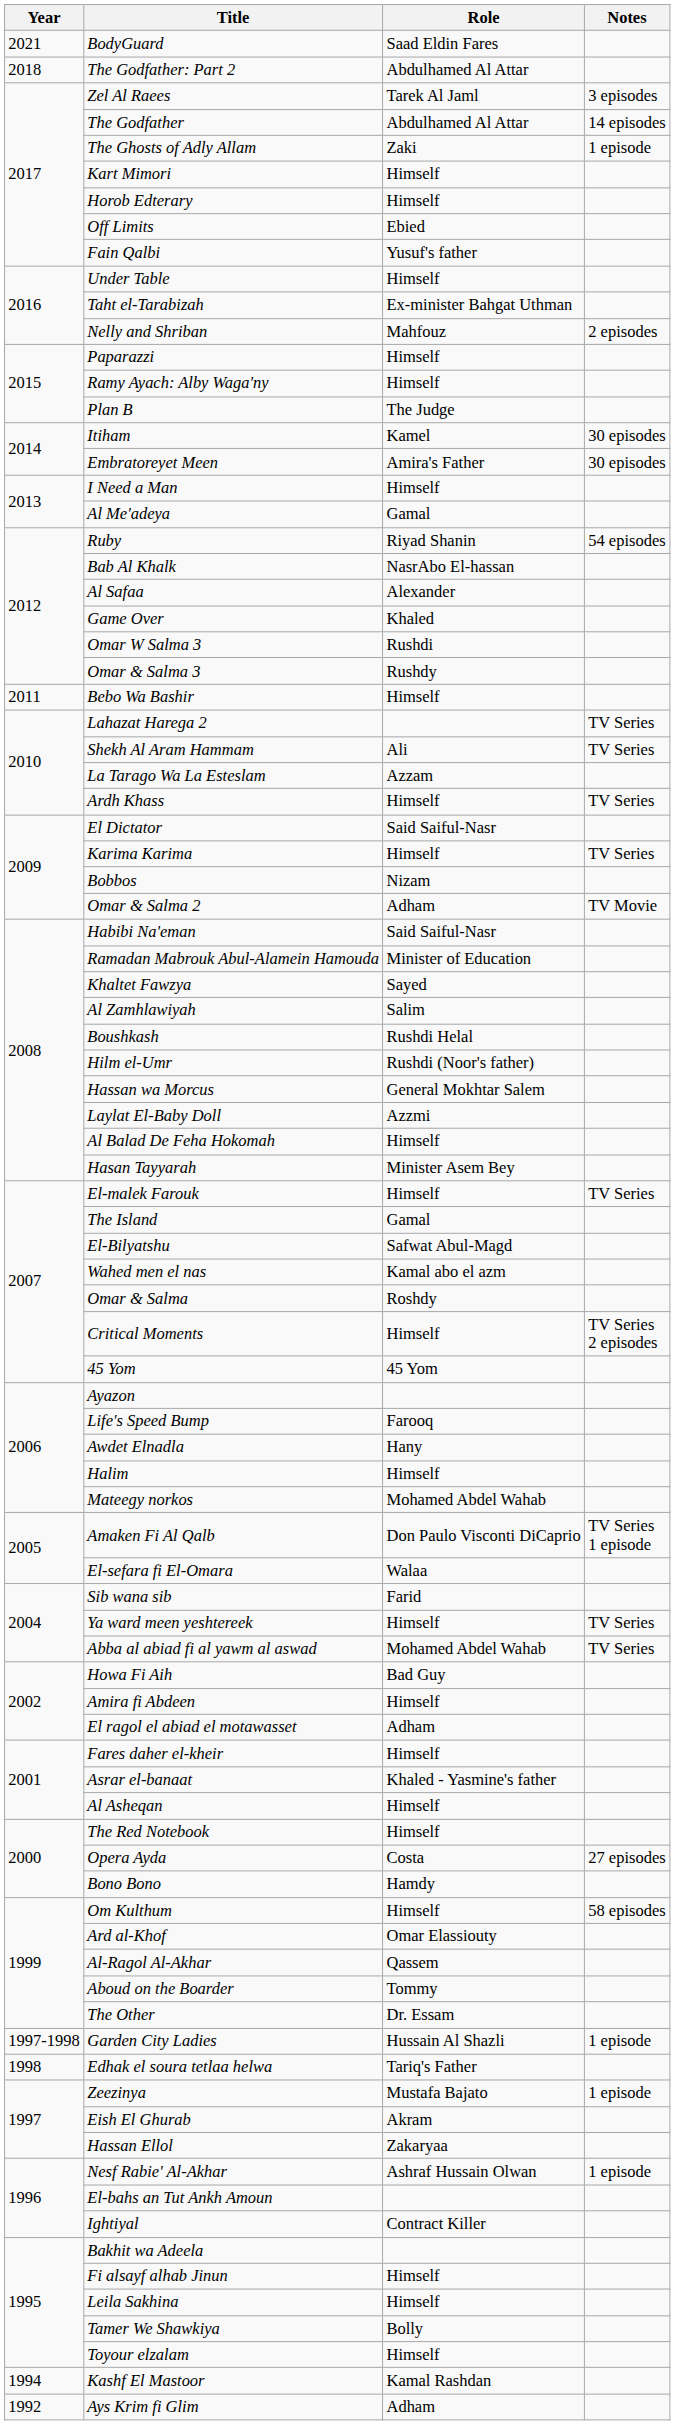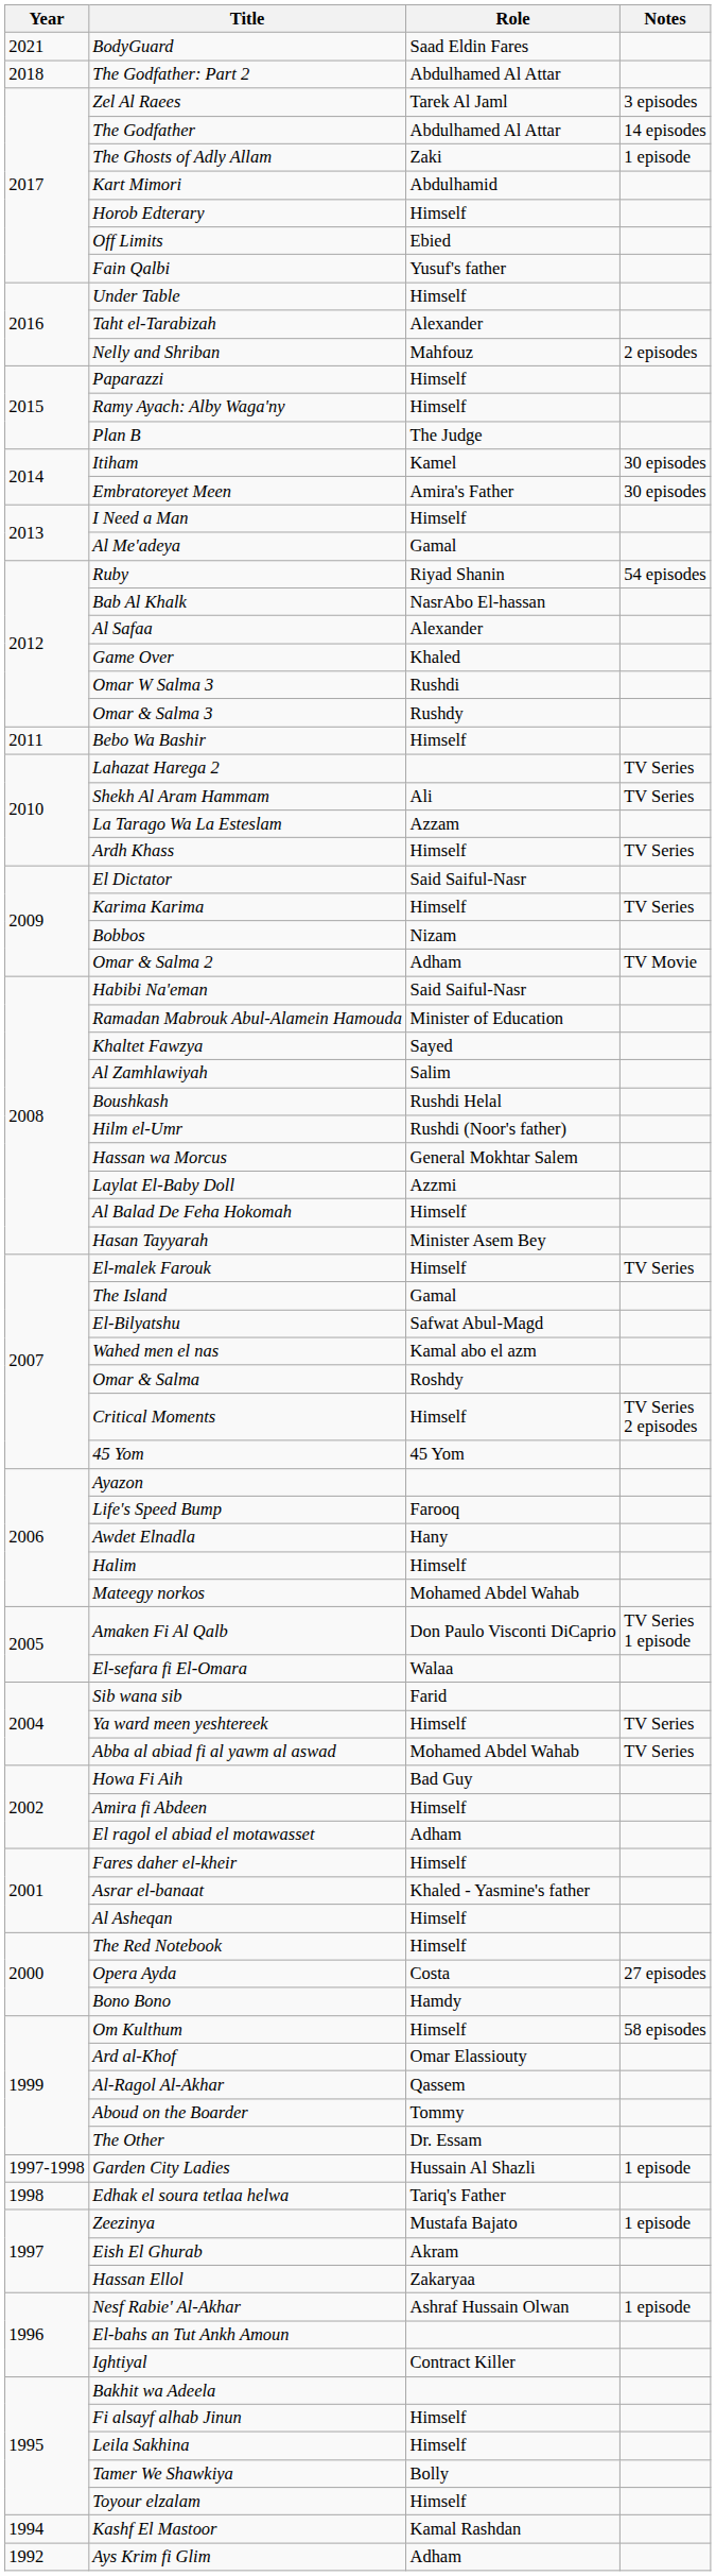Kart Mimori | Role: Himself -> Abdulhamid
Taht el-Tarabizah | Role: Ex-minister Bahgat Uthman -> Alexander
